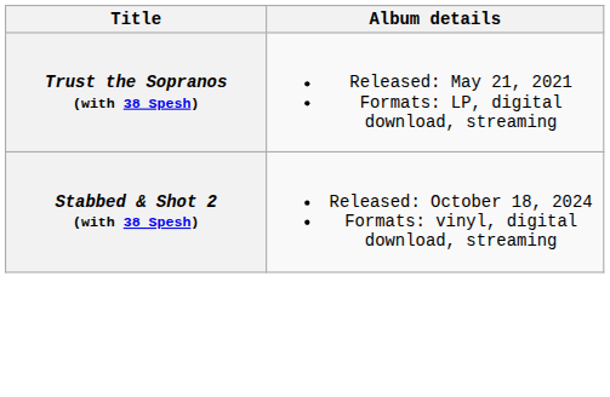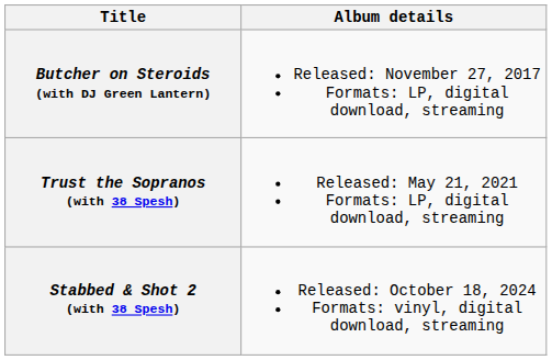+ row: Butcher on Steroids (with DJ Green Lantern) | Released: November 27, 2017 Formats: LP, digital download, streaming
